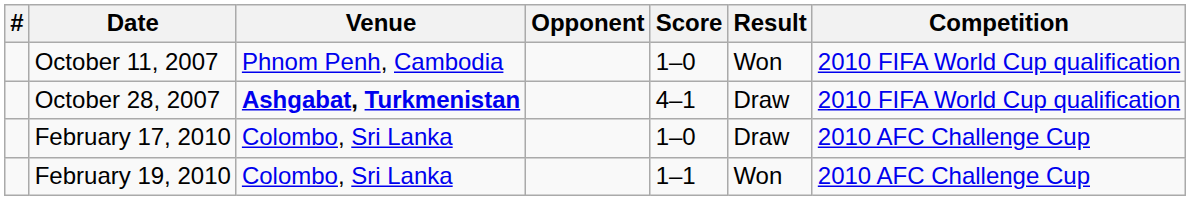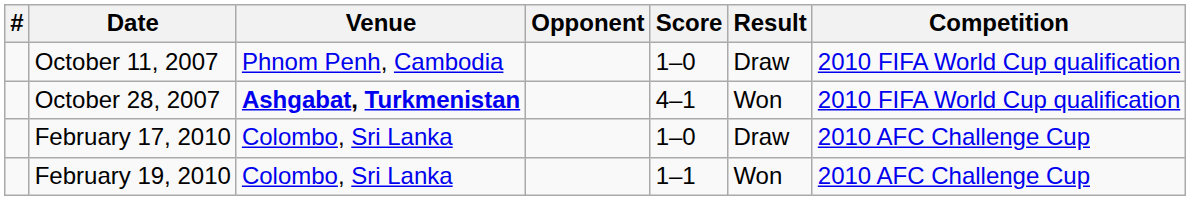October 11, 2007 | Result: Won -> Draw
October 28, 2007 | Result: Draw -> Won
